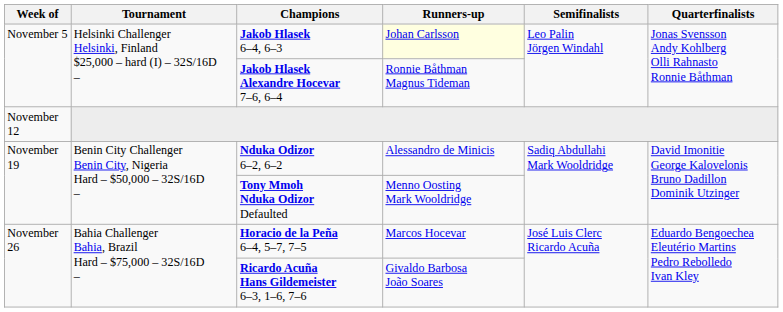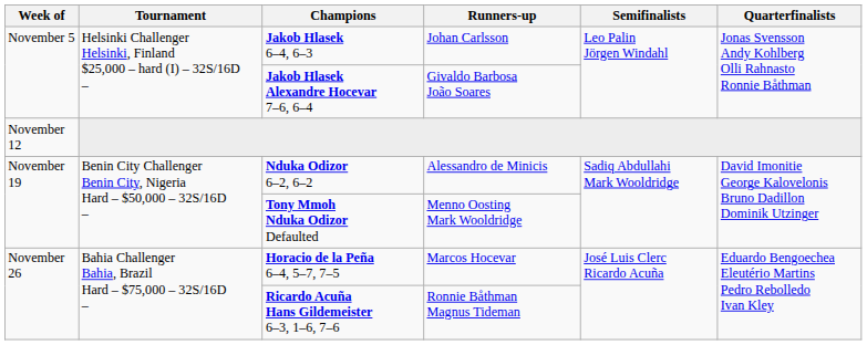Jakob Hlasek 6–4, 6–3 | Runners-up: lightyellow background -> no background
Jakob Hlasek Alexandre Hocevar 7–6, 6–4 | Runners-up: Ronnie Båthman Magnus Tideman -> Givaldo Barbosa João Soares
Ricardo Acuña Hans Gildemeister 6–3, 1–6, 7–6 | Runners-up: Givaldo Barbosa João Soares -> Ronnie Båthman Magnus Tideman
